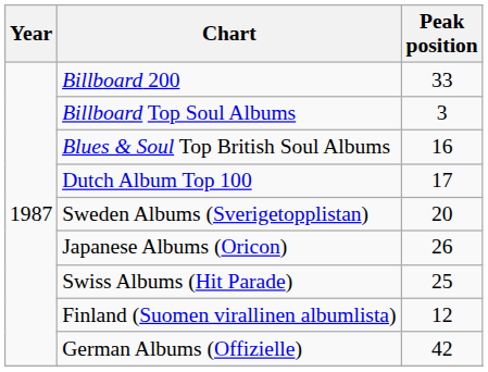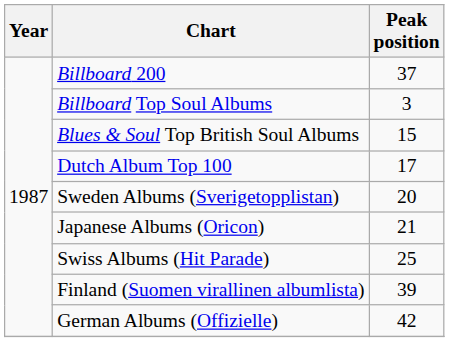Billboard 200 | Peak position: 33 -> 37
Blues & Soul Top British Soul Albums | Peak position: 16 -> 15
Japanese Albums (Oricon) | Peak position: 26 -> 21
Finland (Suomen virallinen albumlista) | Peak position: 12 -> 39
